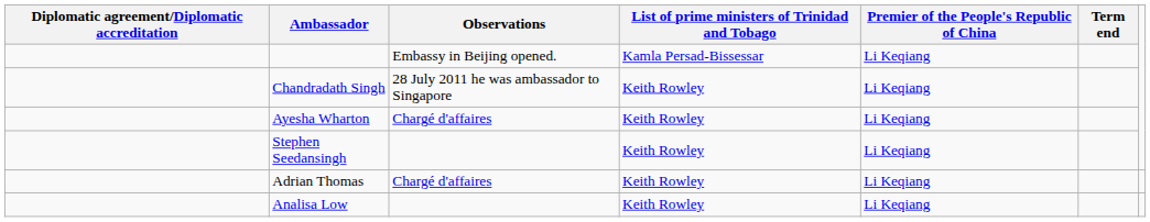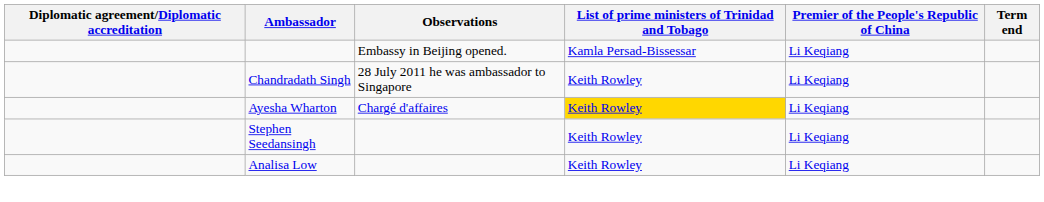Ayesha Wharton | List of prime ministers of Trinidad and Tobago: no background -> gold background
- row: Adrian Thomas | Chargé d'affaires | Keith Rowley | Li Keqiang
